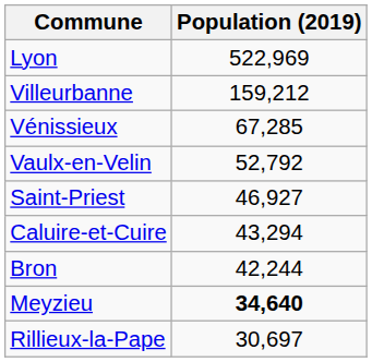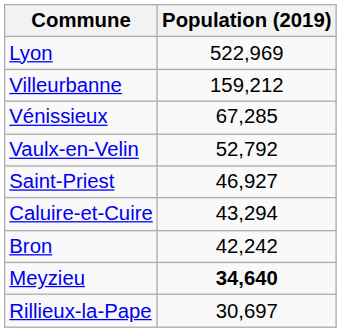Bron | Population (2019): 42,244 -> 42,242
